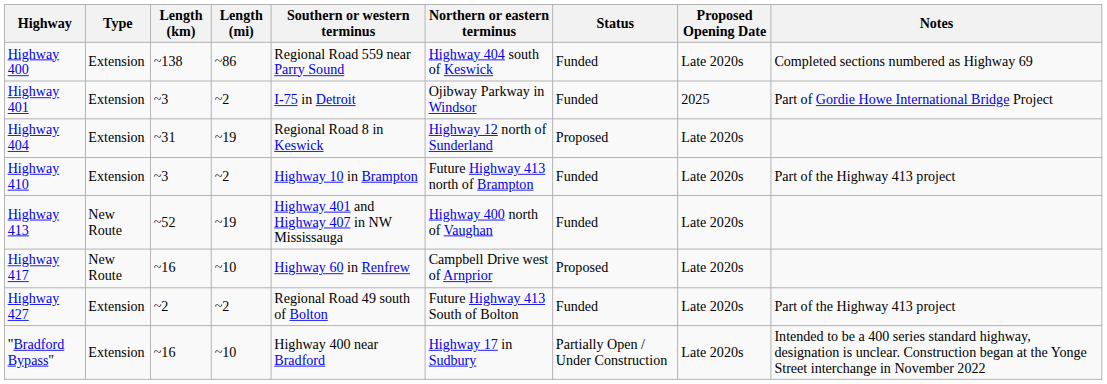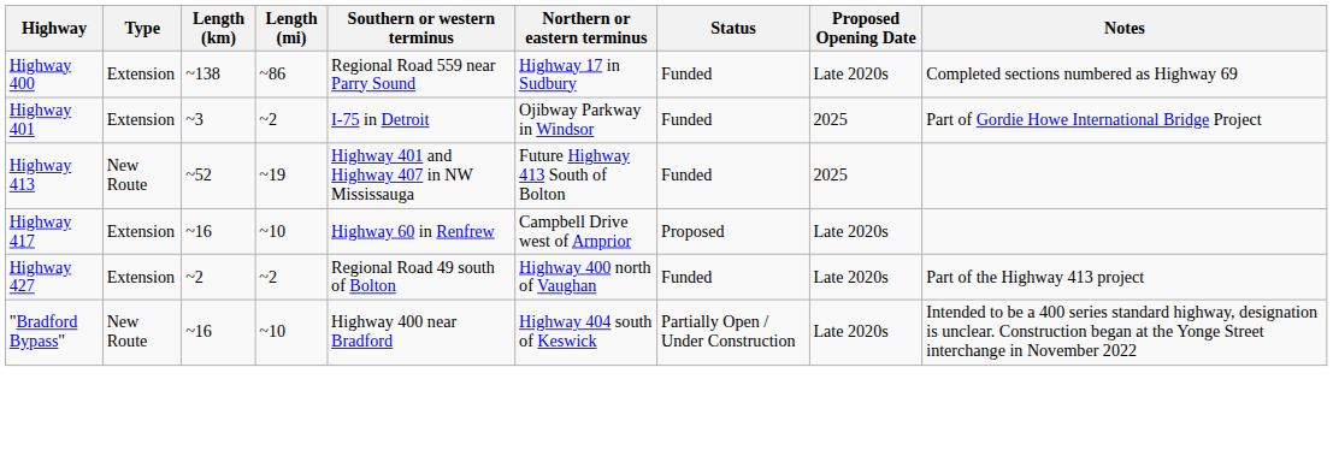Highway 400 | Northern or eastern terminus: Highway 404 south of Keswick -> Highway 17 in Sudbury
- row: Highway 404 | Extension | ~31 | ~19 | Regional Road 8 in Keswick | Highway 12 north of Sunderland | Proposed | Late 2020s
- row: Highway 410 | Extension | ~3 | ~2 | Highway 10 in Brampton | Future Highway 413 north of Brampton | Funded | Late 2020s | Part of the Highway 413 project
Highway 413 | Northern or eastern terminus: Highway 400 north of Vaughan -> Future Highway 413 South of Bolton
Highway 413 | Proposed Opening Date: Late 2020s -> 2025
Highway 417 | Type: New Route -> Extension
Highway 427 | Northern or eastern terminus: Future Highway 413 South of Bolton -> Highway 400 north of Vaughan
"Bradford Bypass" | Type: Extension -> New Route
"Bradford Bypass" | Northern or eastern terminus: Highway 17 in Sudbury -> Highway 404 south of Keswick
